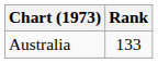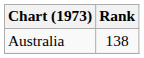Australia | Rank: 133 -> 138
